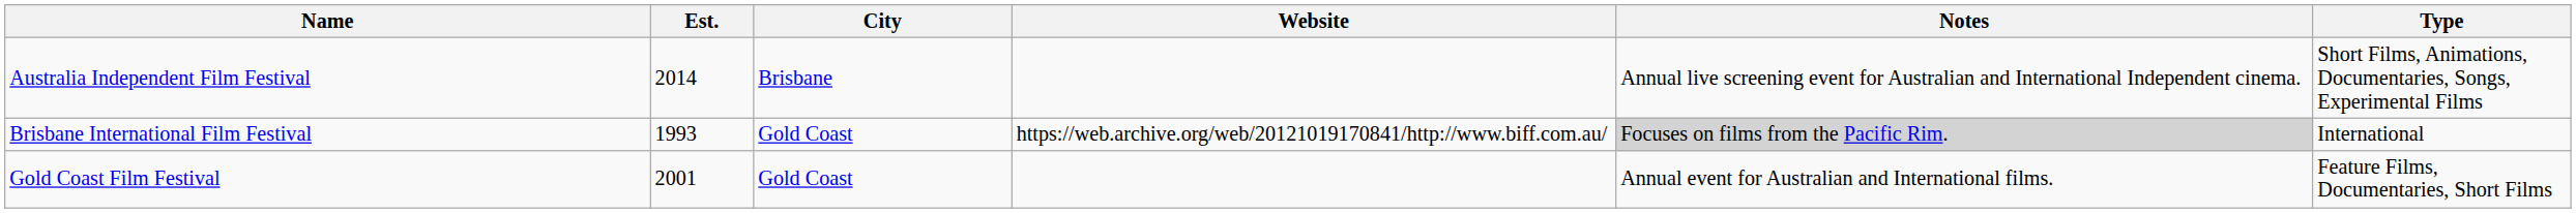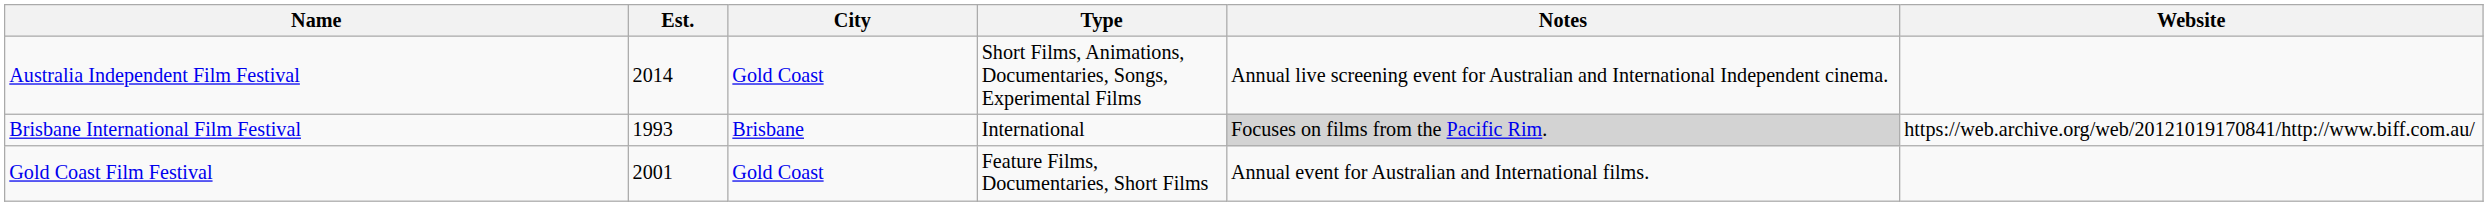columns swapped: Type <-> Website
Australia Independent Film Festival | City: Brisbane -> Gold Coast
Brisbane International Film Festival | City: Gold Coast -> Brisbane
